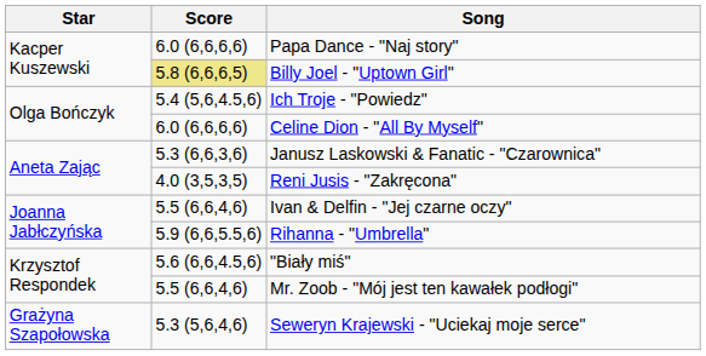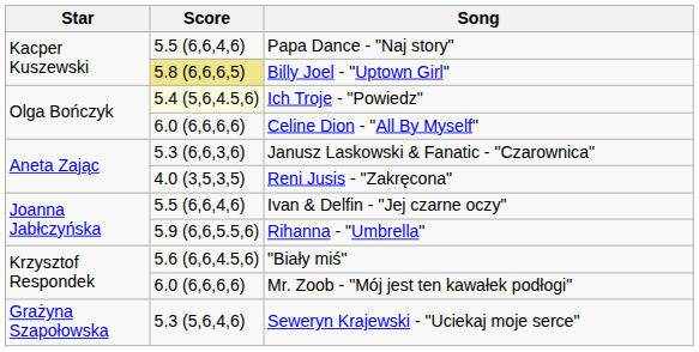Papa Dance - "Naj story" | Score: 6.0 (6,6,6,6) -> 5.5 (6,6,4,6)
Ich Troje - "Powiedz" | Score: no background -> lightyellow background
Mr. Zoob - "Mój jest ten kawałek podłogi" | Score: 5.5 (6,6,4,6) -> 6.0 (6,6,6,6)
